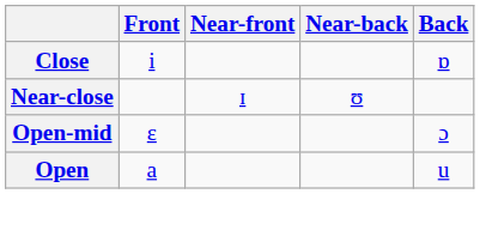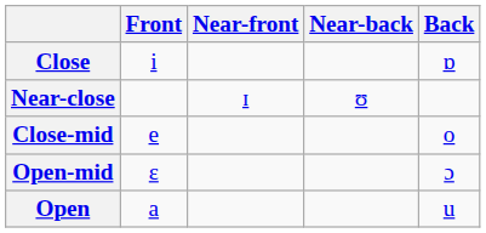+ row: Close-mid | e | o
